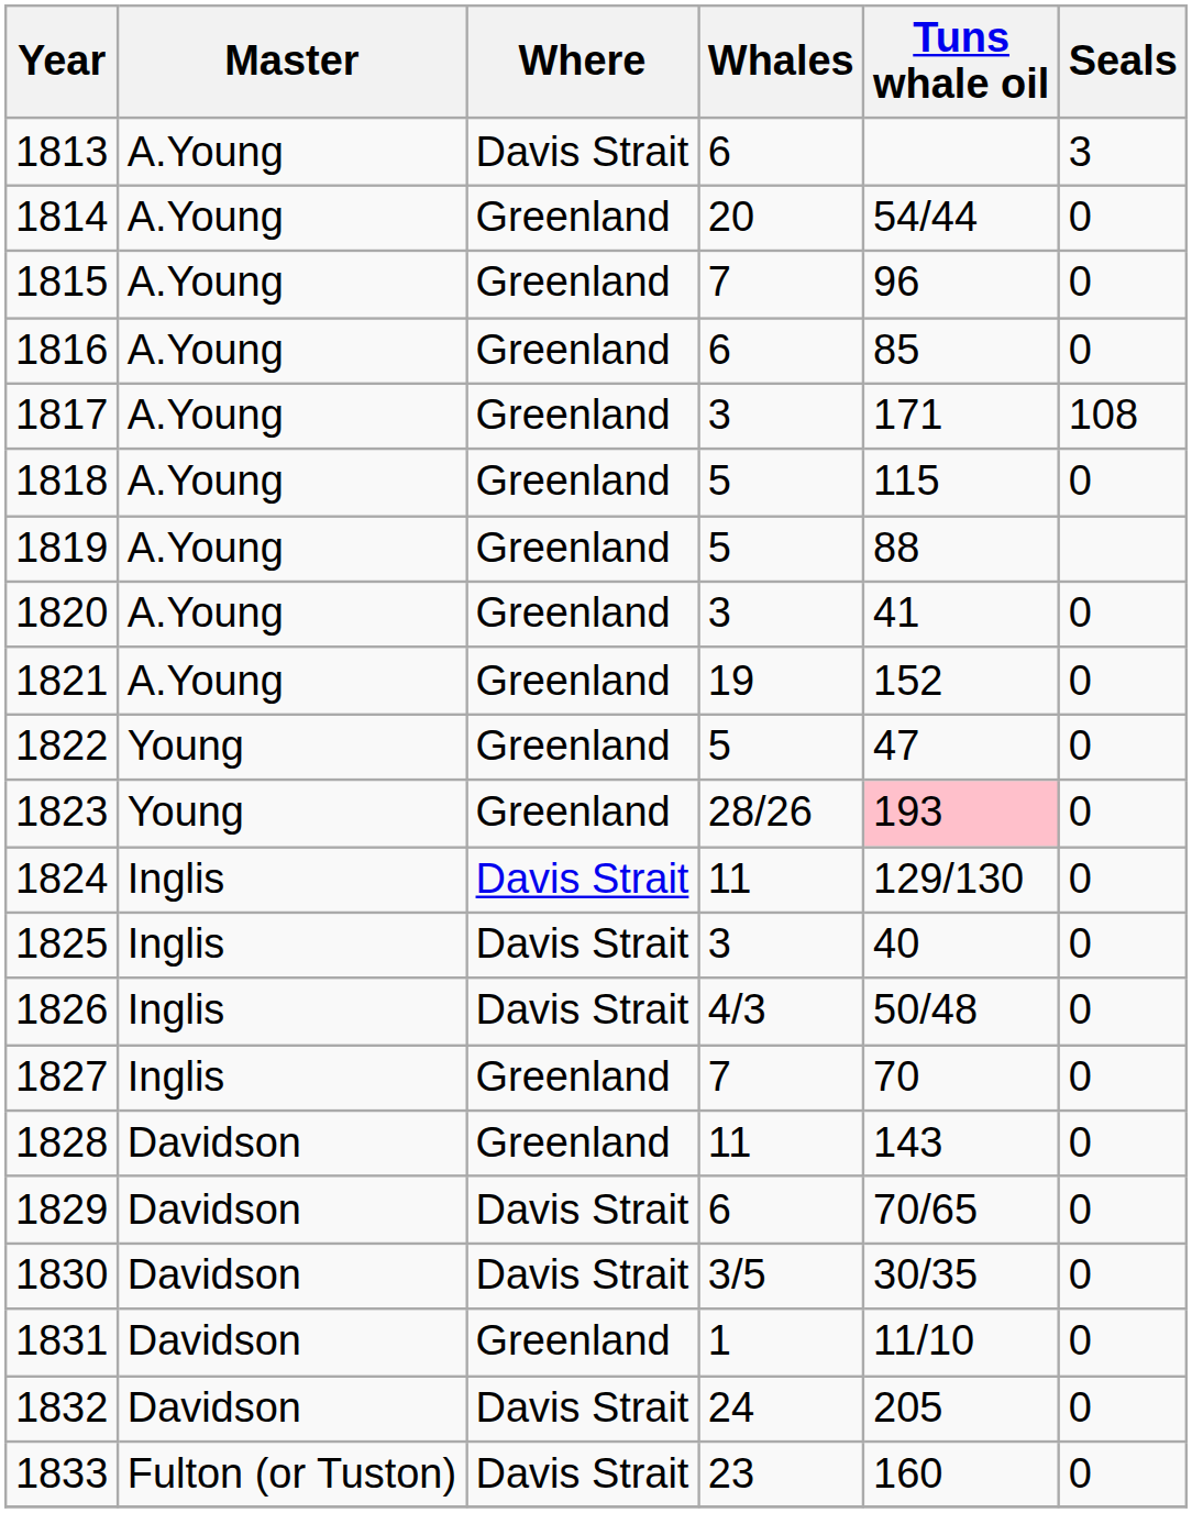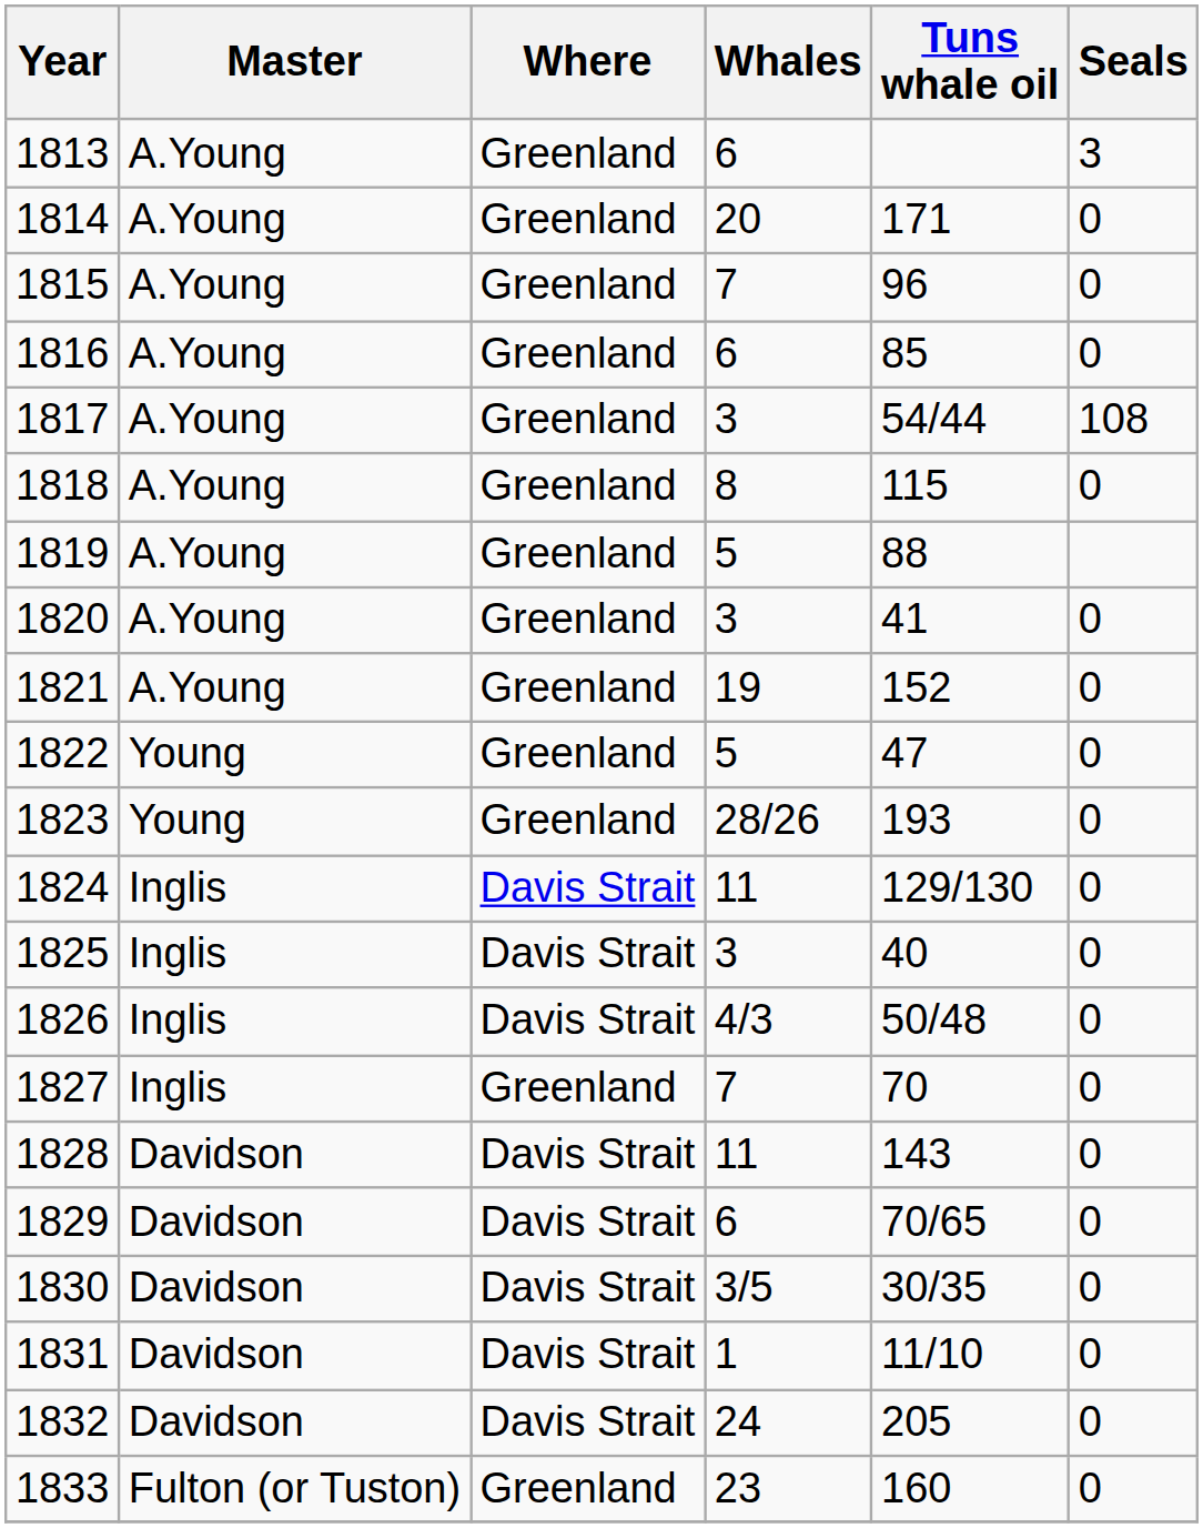1813 | Where: Davis Strait -> Greenland
1814 | Tuns whale oil: 54/44 -> 171
1817 | Tuns whale oil: 171 -> 54/44
1818 | Whales: 5 -> 8
1823 | Tuns whale oil: pink background -> no background
1828 | Where: Greenland -> Davis Strait
1831 | Where: Greenland -> Davis Strait
1833 | Where: Davis Strait -> Greenland
